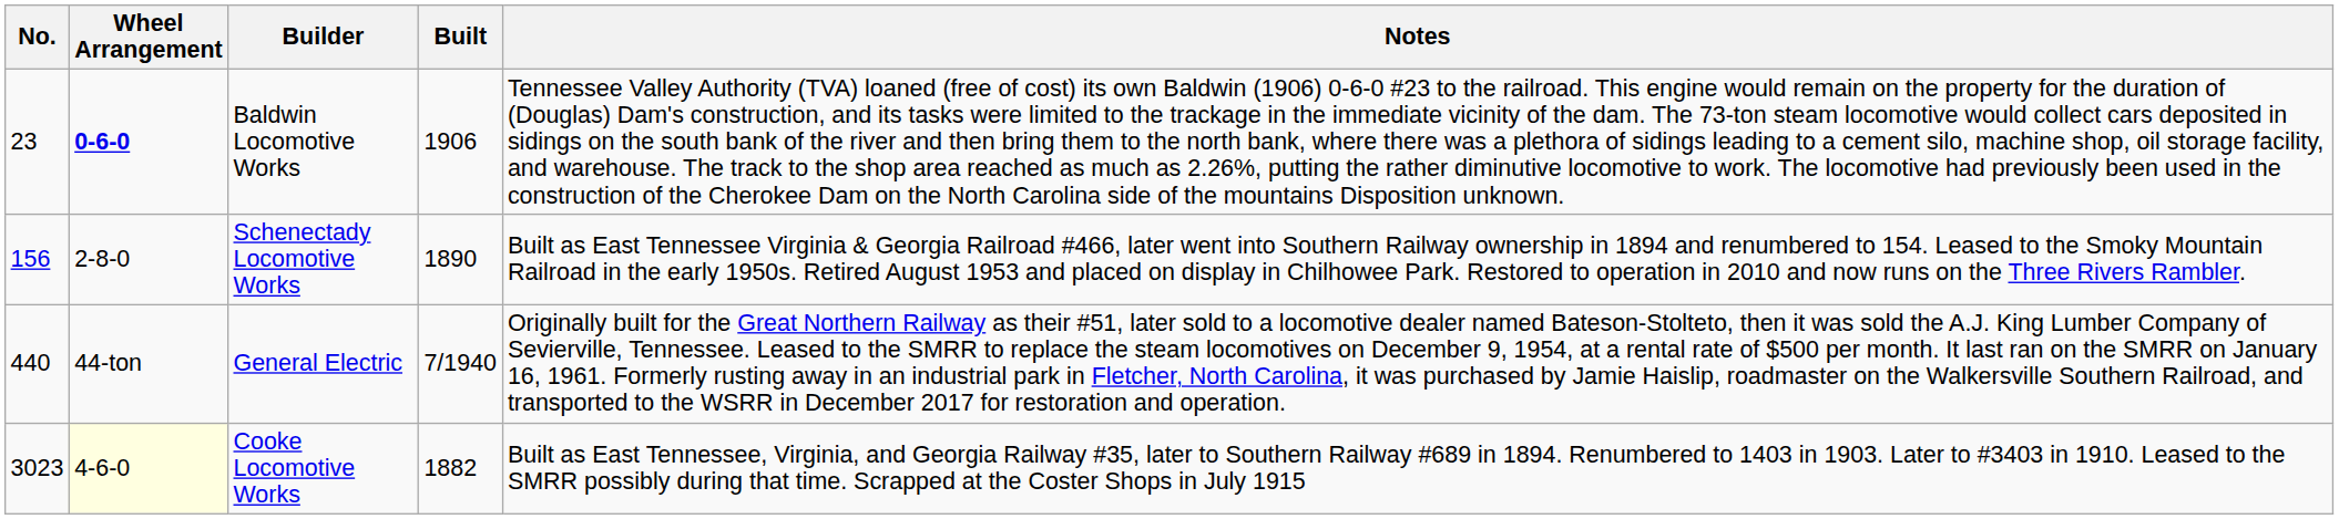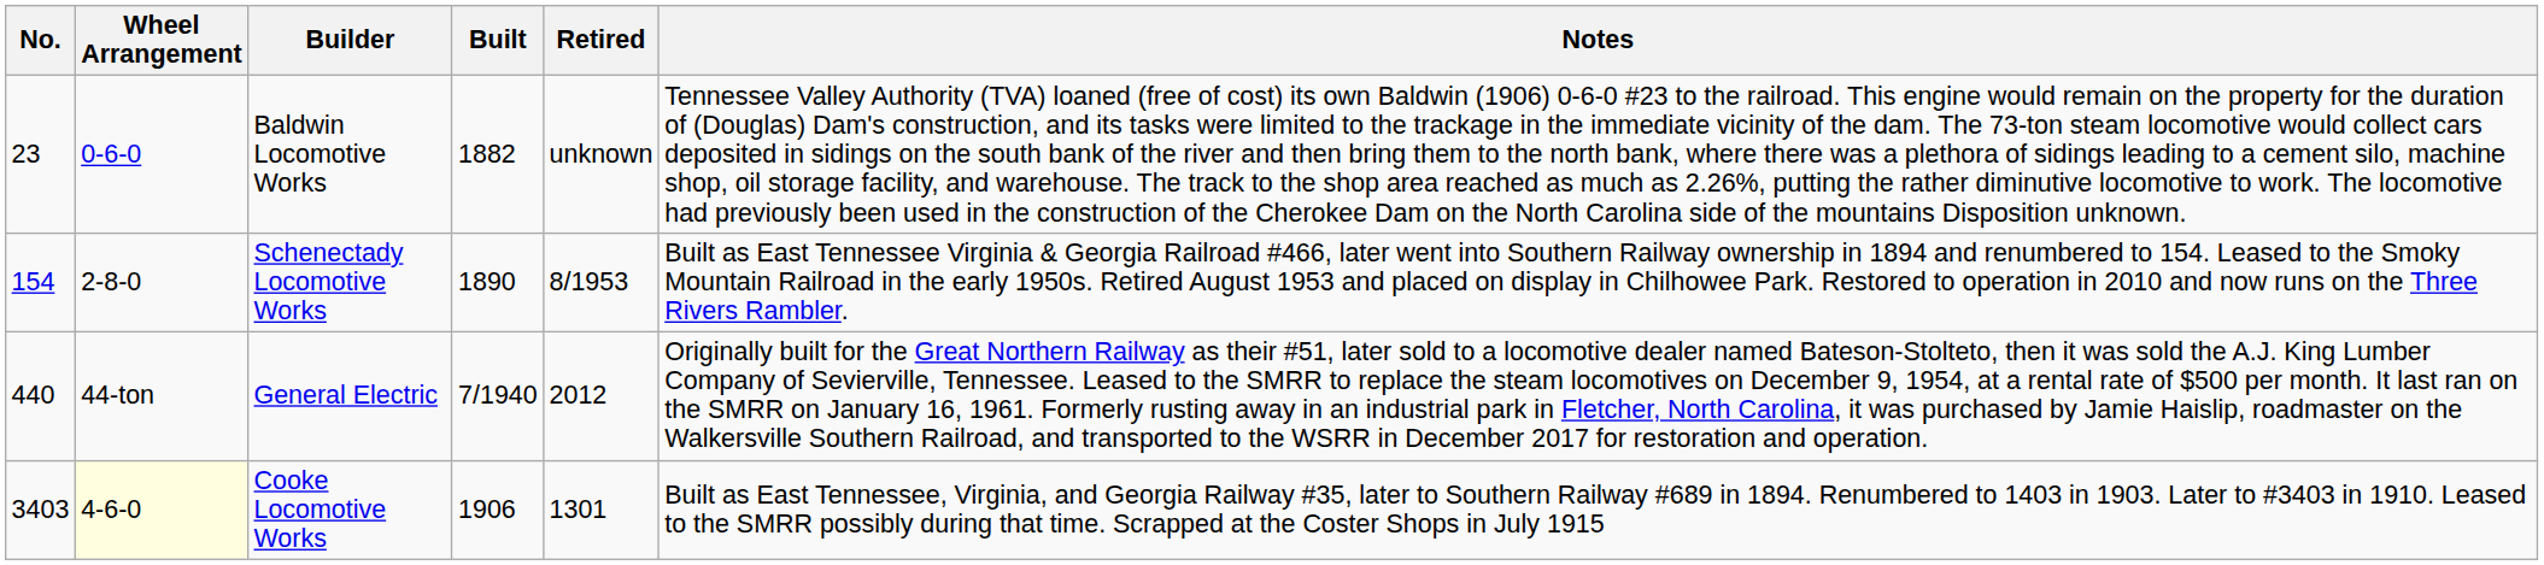+ column: Retired | unknown | 8/1953 | 2012 | 1301
Baldwin Locomotive Works | Wheel Arrangement: bold -> normal
Baldwin Locomotive Works | Built: 1906 -> 1882
Schenectady Locomotive Works | No.: 156 -> 154
Cooke Locomotive Works | No.: 3023 -> 3403
Cooke Locomotive Works | Built: 1882 -> 1906
